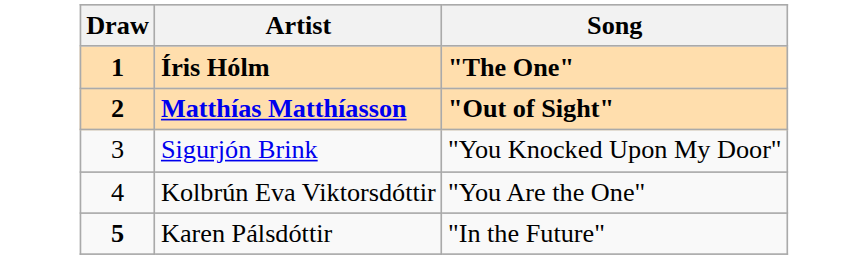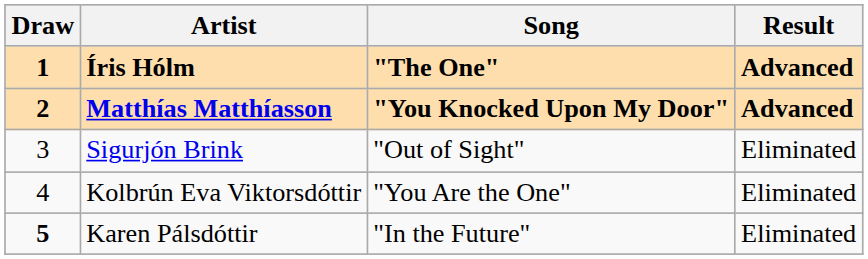+ column: Result | Advanced | Advanced | Eliminated | Eliminated | Eliminated
Matthías Matthíasson | Song: "Out of Sight" -> "You Knocked Upon My Door"
Sigurjón Brink | Song: "You Knocked Upon My Door" -> "Out of Sight"
